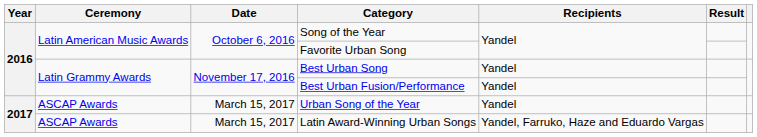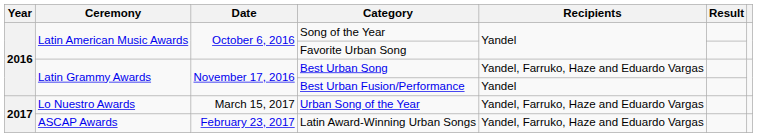Best Urban Song | Recipients: Yandel -> Yandel, Farruko, Haze and Eduardo Vargas
Urban Song of the Year | Ceremony: ASCAP Awards -> Lo Nuestro Awards
Urban Song of the Year | Recipients: Yandel -> Yandel, Farruko, Haze and Eduardo Vargas
Latin Award-Winning Urban Songs | Date: March 15, 2017 -> February 23, 2017
